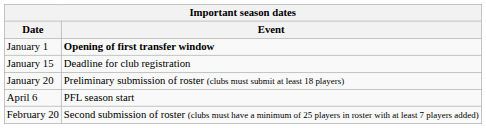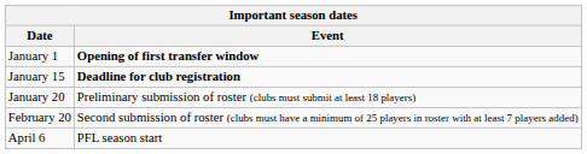January 15 | Event: normal -> bold
rows swapped: February 20 <-> April 6
